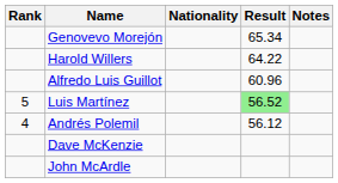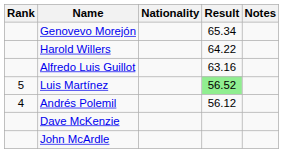Alfredo Luis Guillot | Result: 60.96 -> 63.16
